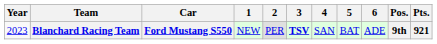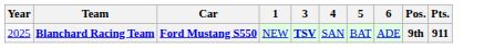- column: 2 | PER
Blanchard Racing Team | Year: 2023 -> 2025
Blanchard Racing Team | Pts.: 921 -> 911
